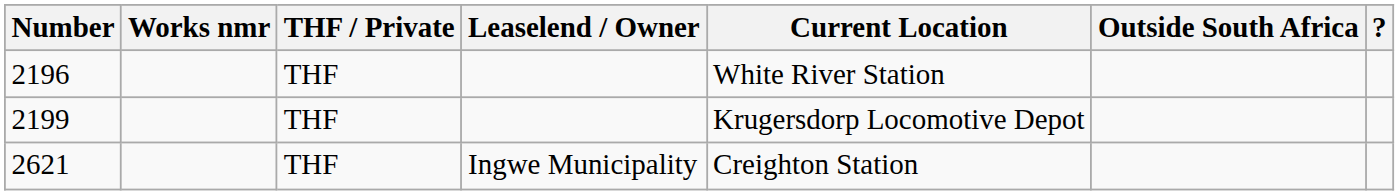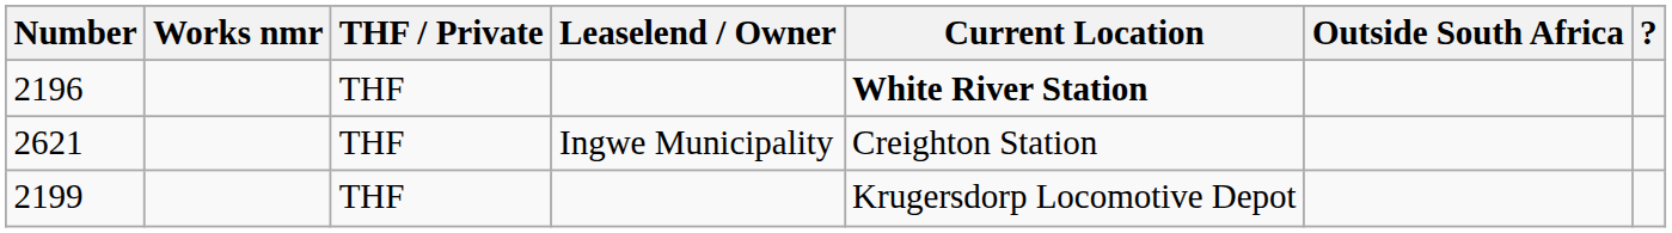2196 | Current Location: normal -> bold
rows swapped: 2199 <-> 2621
